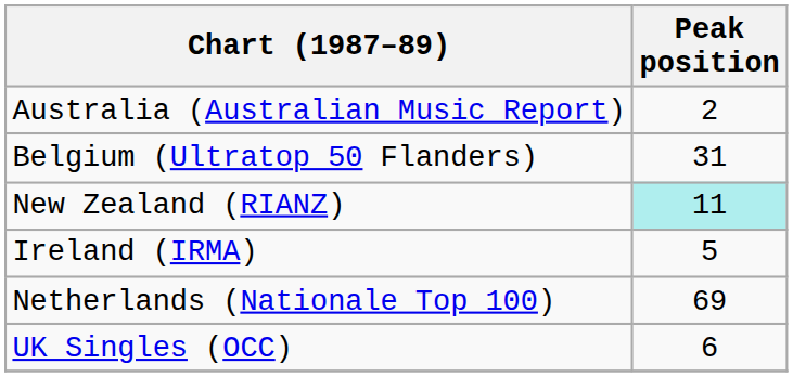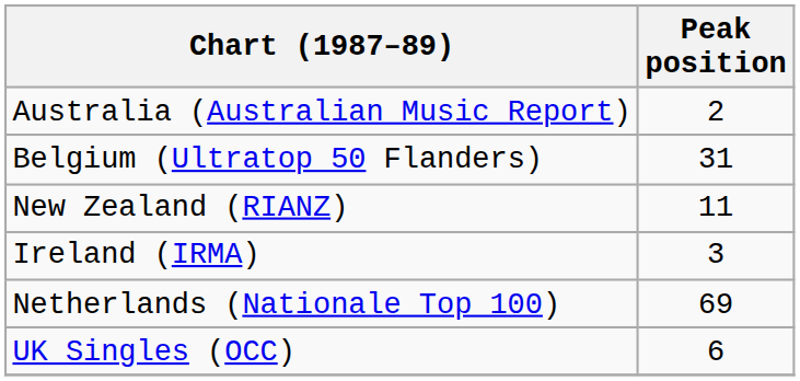New Zealand (RIANZ) | Peak position: paleturquoise background -> no background
Ireland (IRMA) | Peak position: 5 -> 3
